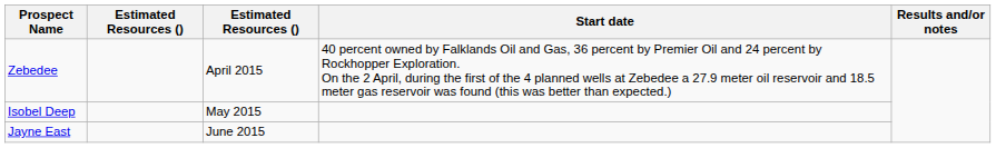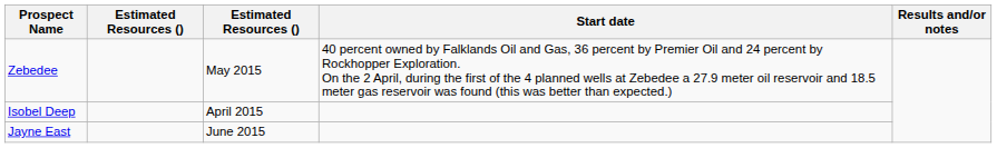Zebedee | column 3: April 2015 -> May 2015
Isobel Deep | column 3: May 2015 -> April 2015
